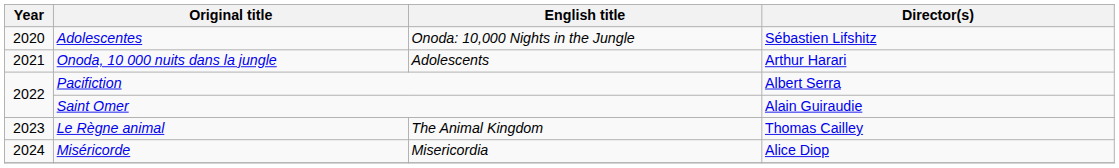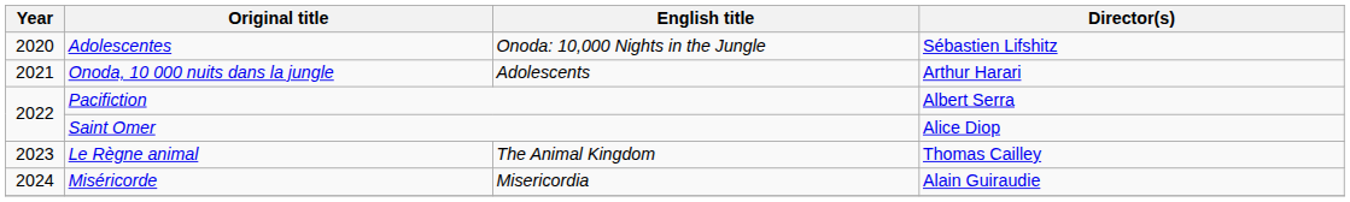Saint Omer | Director(s): Alain Guiraudie -> Alice Diop
Miséricorde | Director(s): Alice Diop -> Alain Guiraudie
